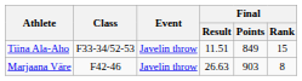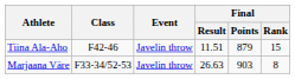Tiina Ala-Aho | Class: F33-34/52-53 -> F42-46
Tiina Ala-Aho | Final / Points: 849 -> 879
Marjaana Väre | Class: F42-46 -> F33-34/52-53
